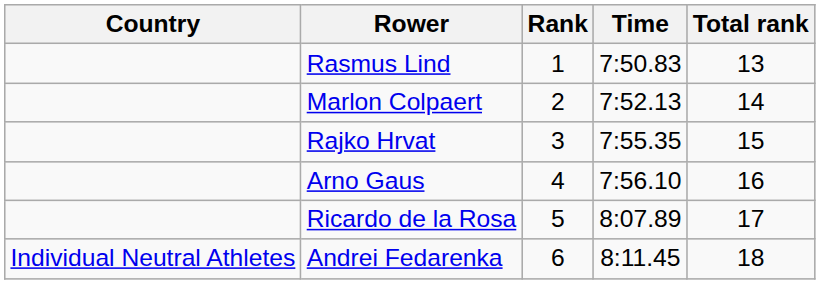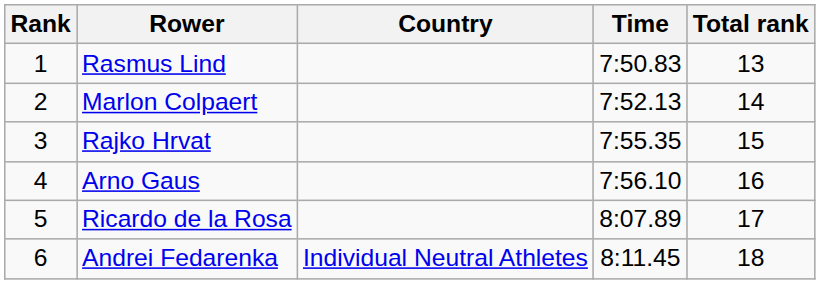columns swapped: Rank <-> Country
